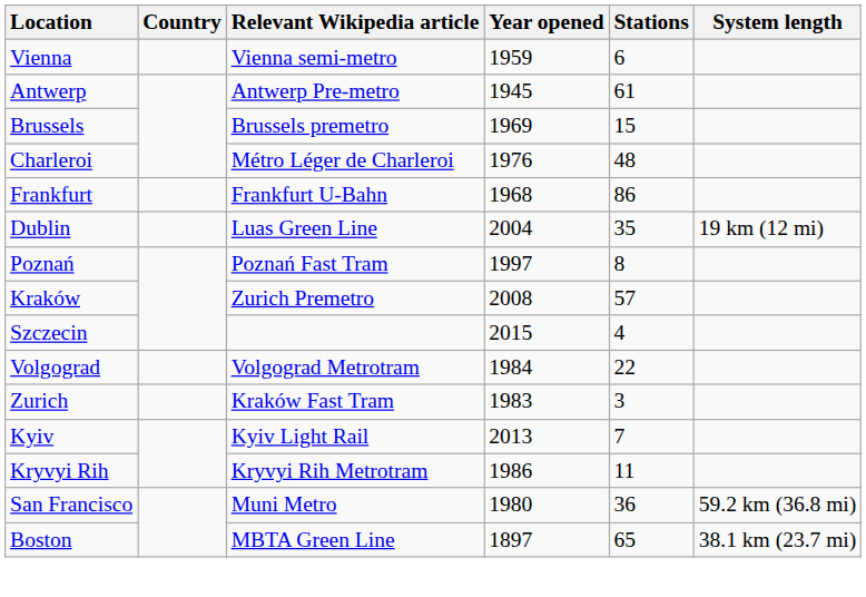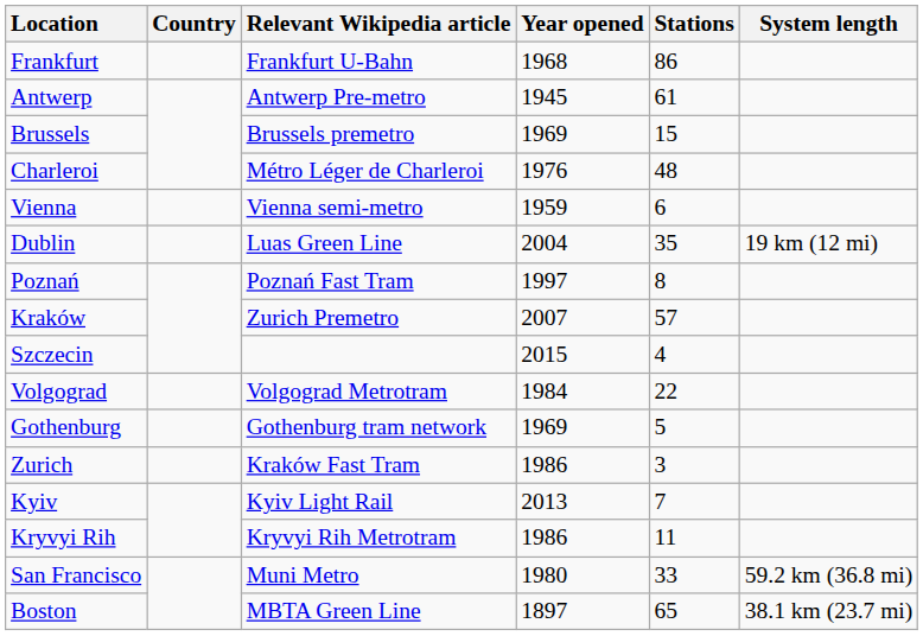rows swapped: Vienna <-> Frankfurt
Kraków | Year opened: 2008 -> 2007
+ row: Gothenburg | Gothenburg tram network | 1969 | 5
Zurich | Year opened: 1983 -> 1986
San Francisco | Stations: 36 -> 33
